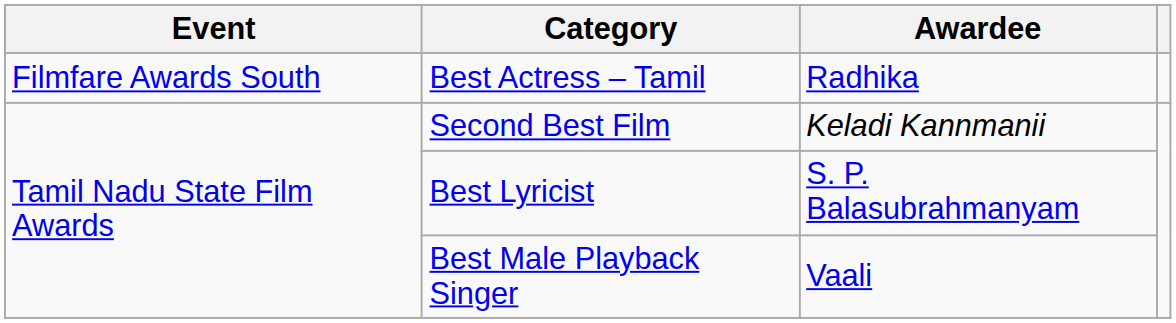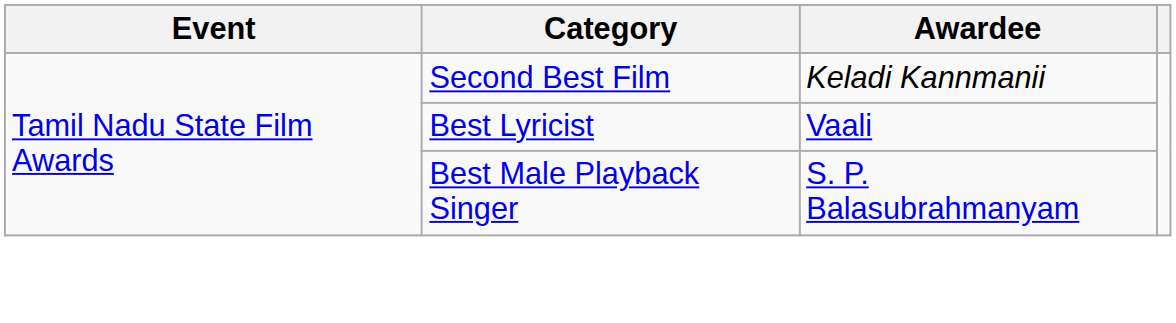- row: Filmfare Awards South | Best Actress – Tamil | Radhika
Best Lyricist | Awardee: S. P. Balasubrahmanyam -> Vaali
Best Male Playback Singer | Awardee: Vaali -> S. P. Balasubrahmanyam
